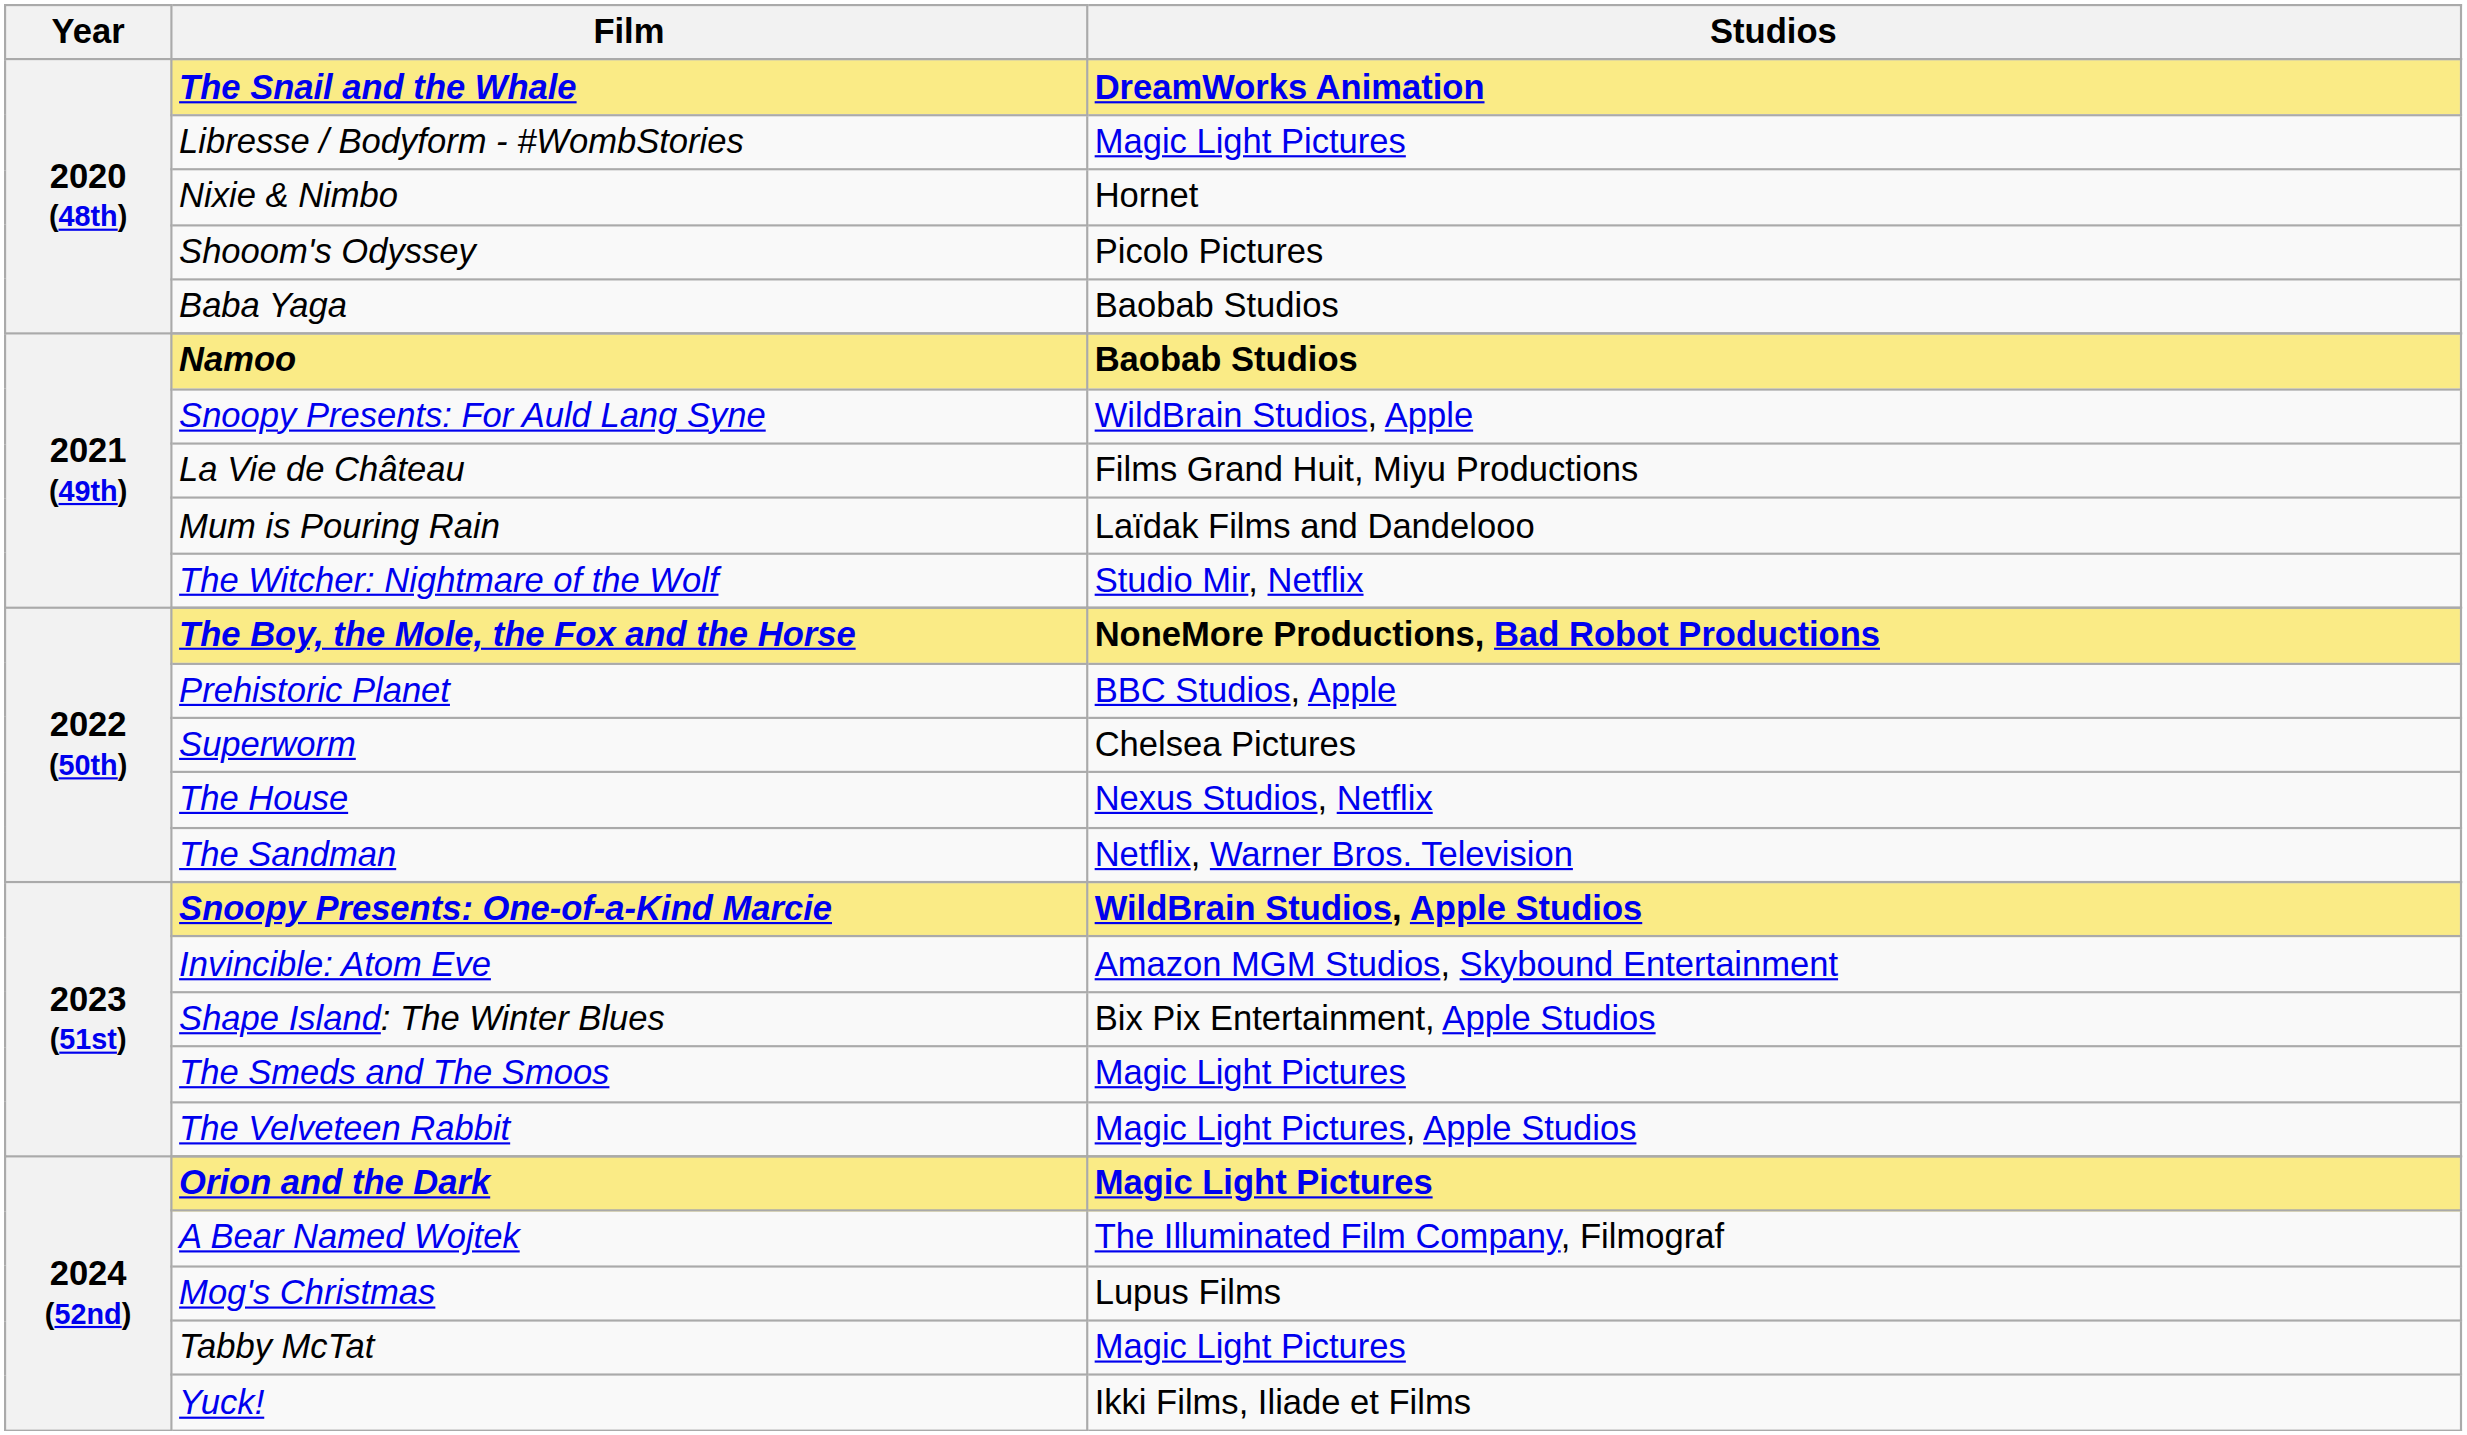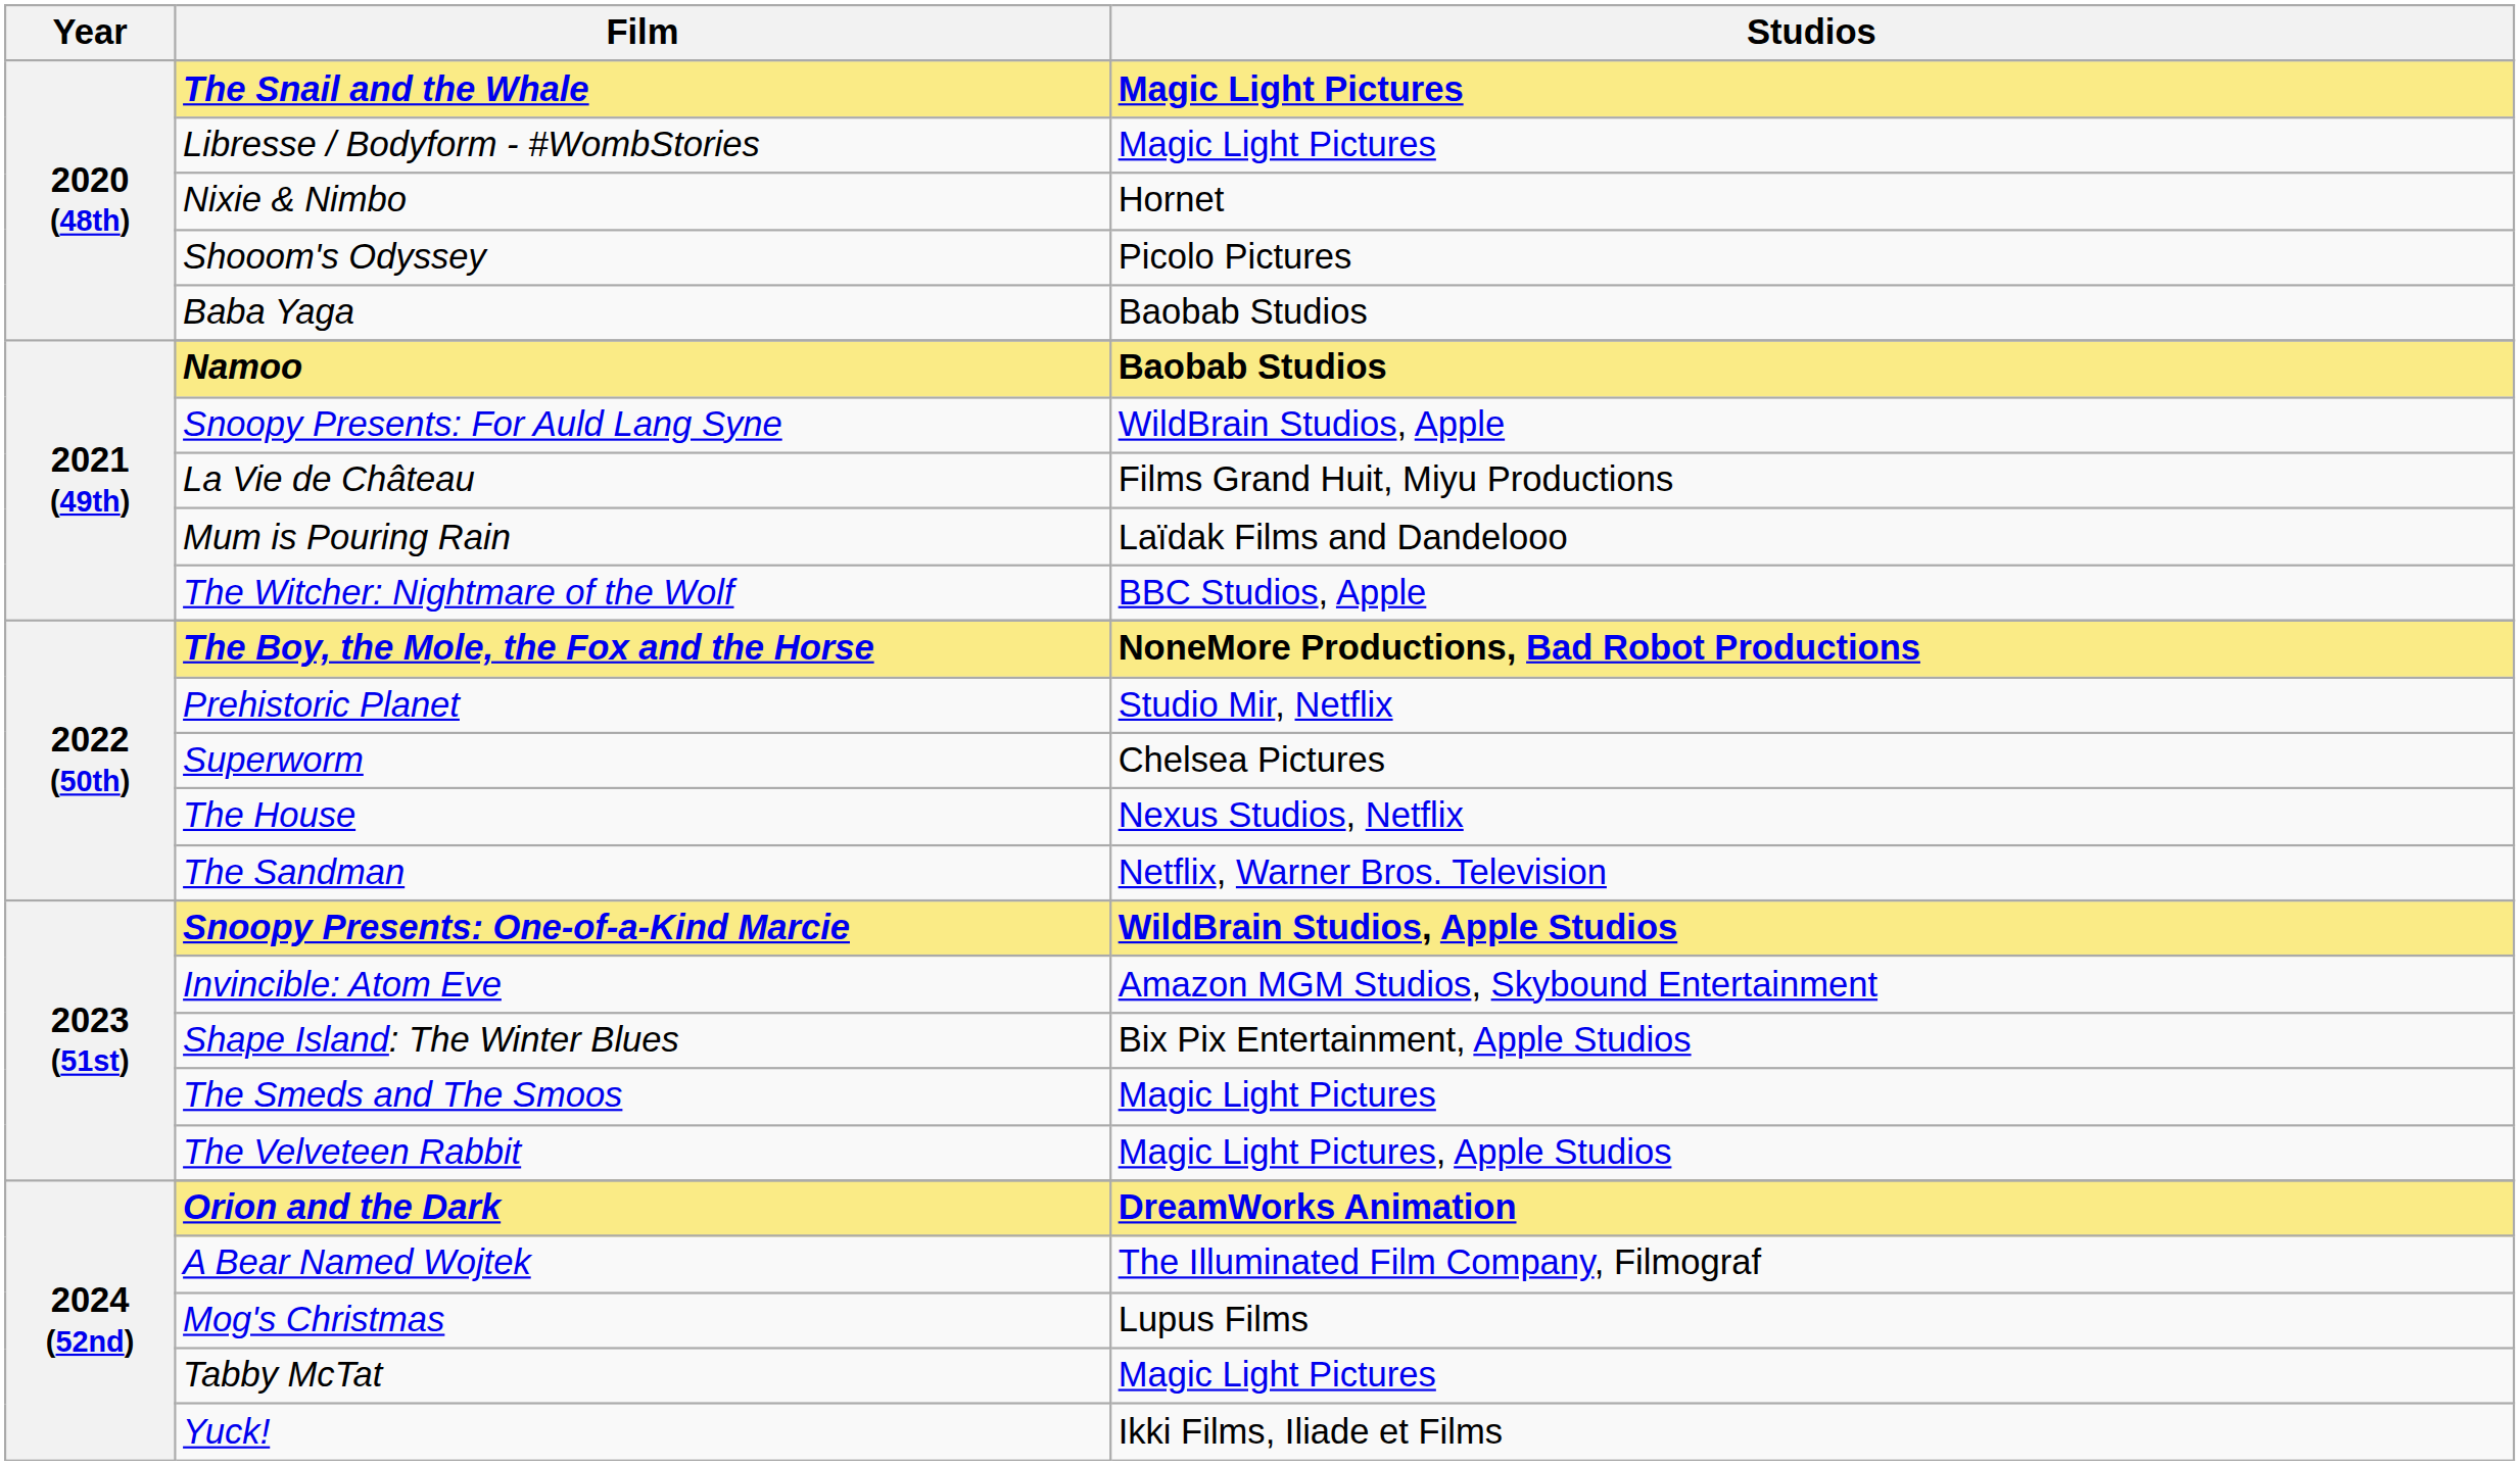The Snail and the Whale | Studios: DreamWorks Animation -> Magic Light Pictures
The Witcher: Nightmare of the Wolf | Studios: Studio Mir, Netflix -> BBC Studios, Apple
Prehistoric Planet | Studios: BBC Studios, Apple -> Studio Mir, Netflix
Orion and the Dark | Studios: Magic Light Pictures -> DreamWorks Animation
